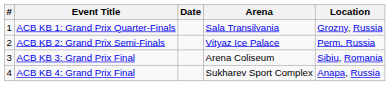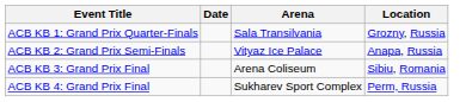- column: # | 1 | 2 | 3 | 4
ACB KB 2: Grand Prix Semi-Finals | Location: Perm, Russia -> Anapa, Russia
ACB KB 4: Grand Prix Final | Location: Anapa, Russia -> Perm, Russia
